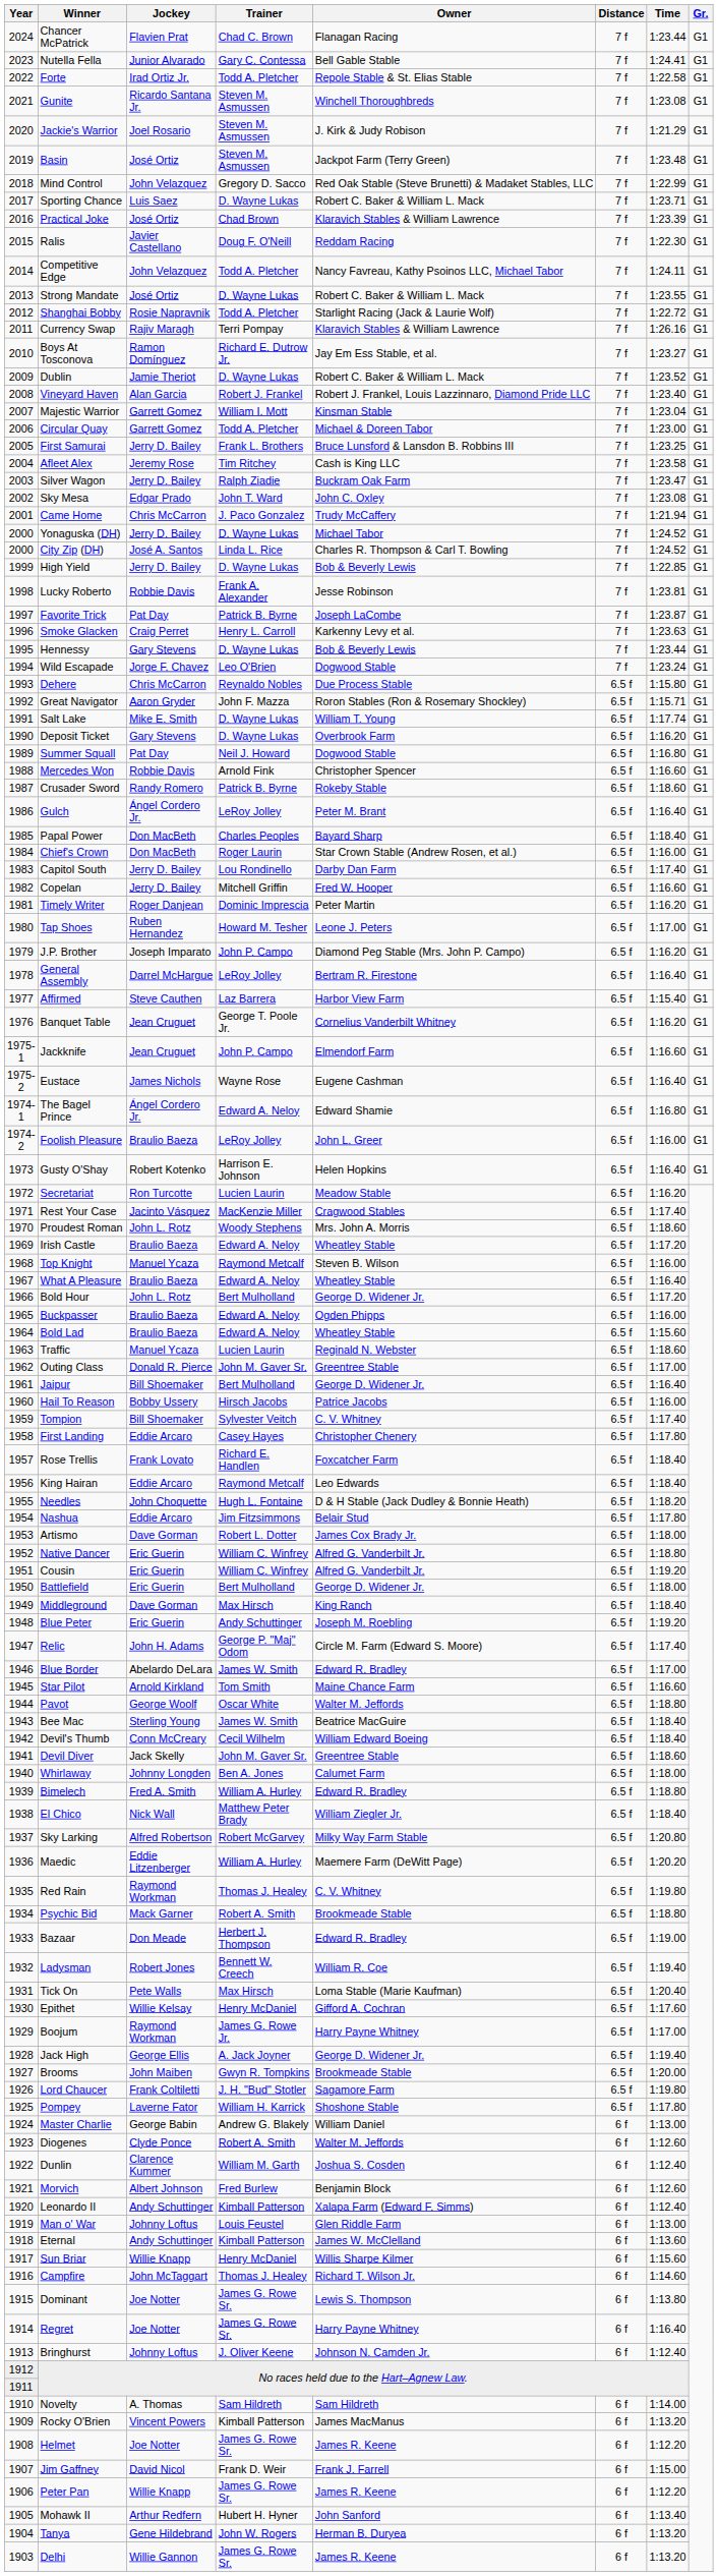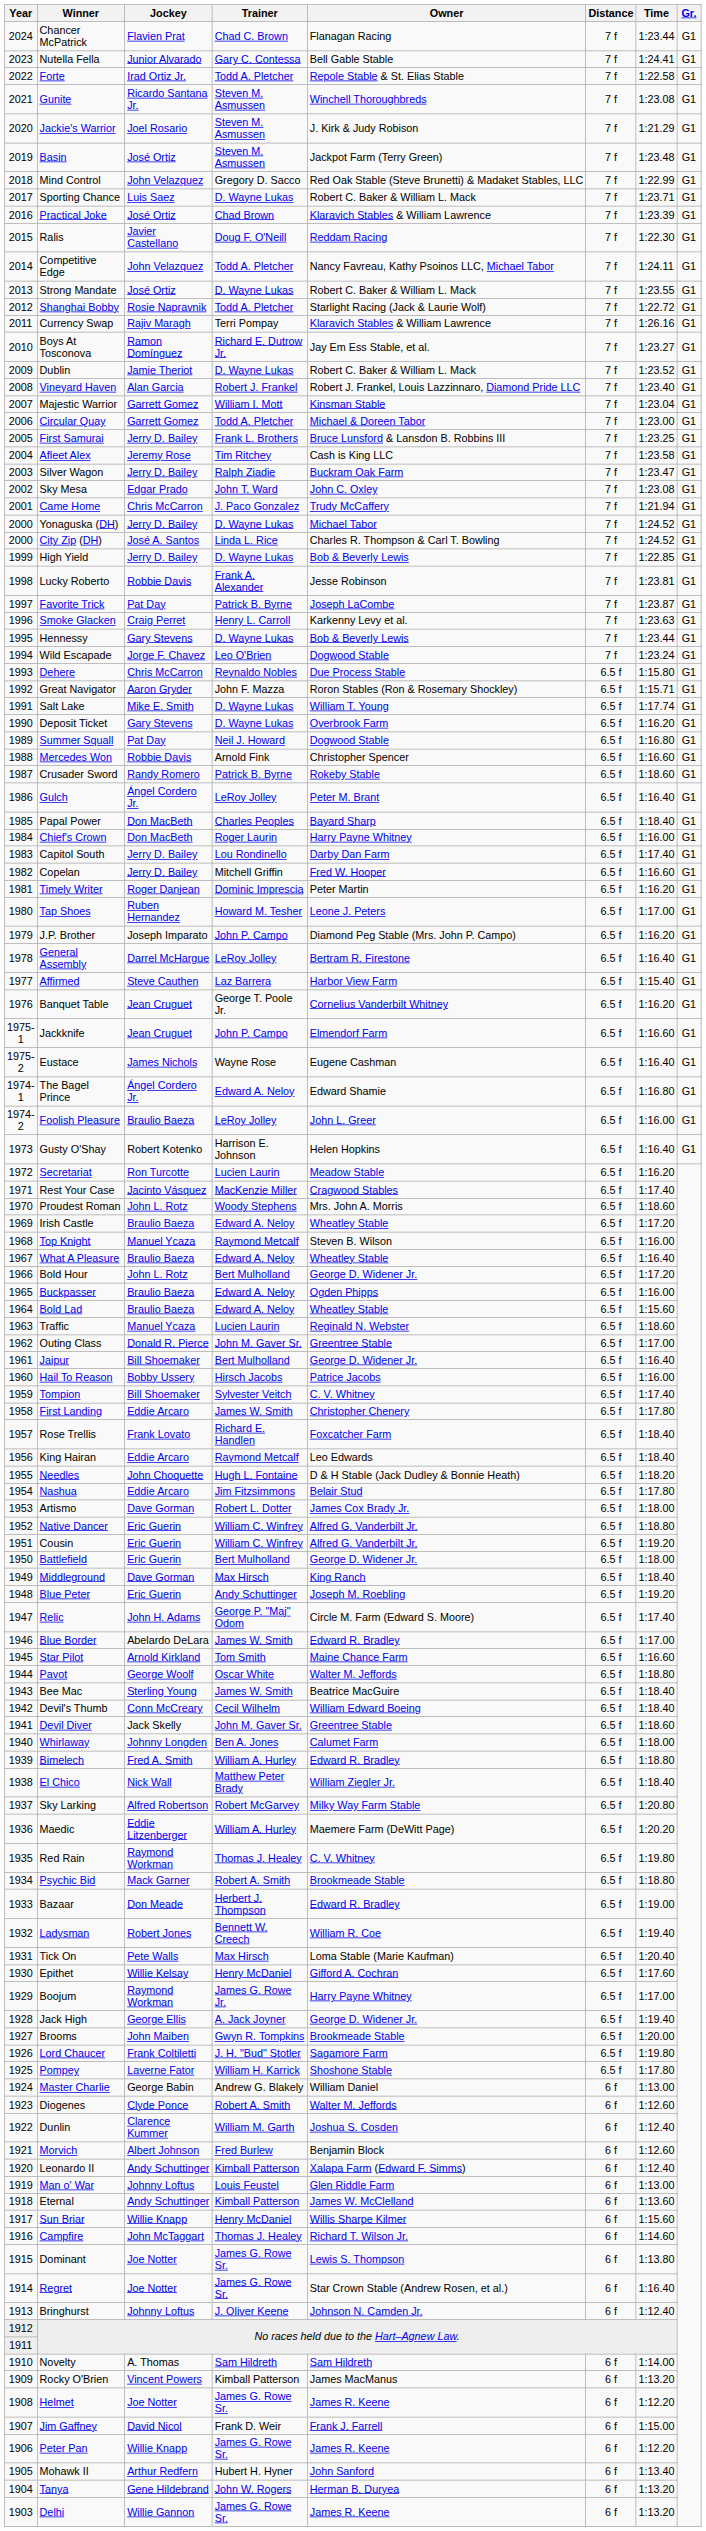Chief's Crown | Owner: Star Crown Stable (Andrew Rosen, et al.) -> Harry Payne Whitney
First Landing | Trainer: Casey Hayes -> James W. Smith
Regret | Owner: Harry Payne Whitney -> Star Crown Stable (Andrew Rosen, et al.)
